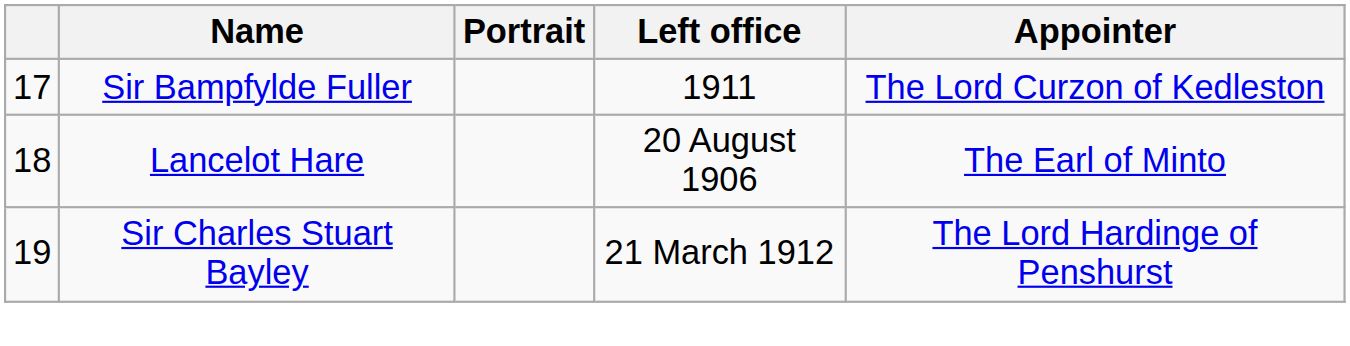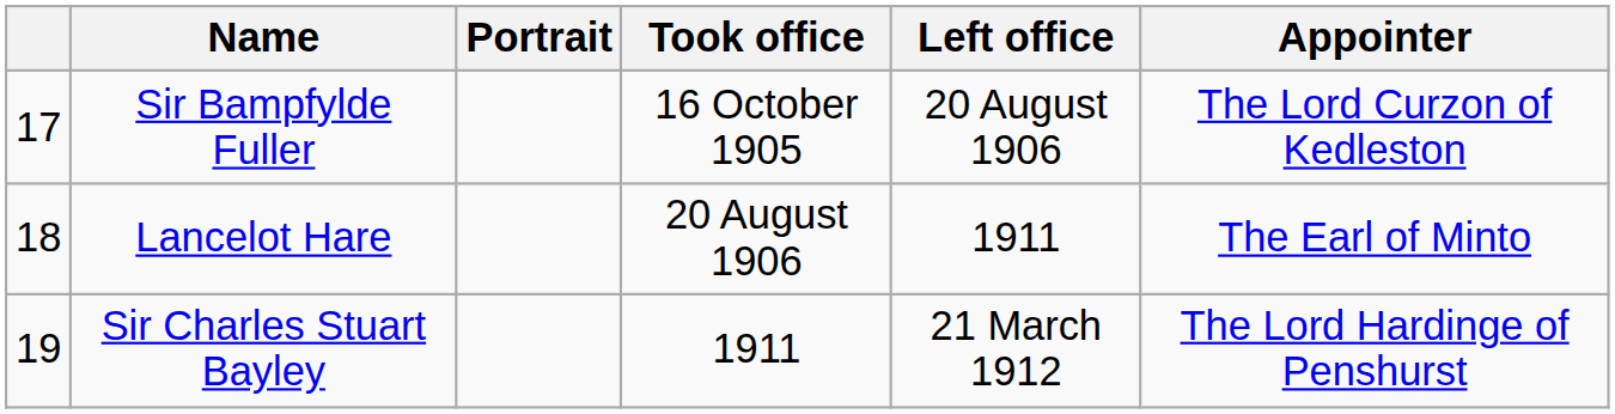+ column: Took office | 16 October 1905 | 20 August 1906 | 1911
Sir Bampfylde Fuller | Left office: 1911 -> 20 August 1906
Lancelot Hare | Left office: 20 August 1906 -> 1911
